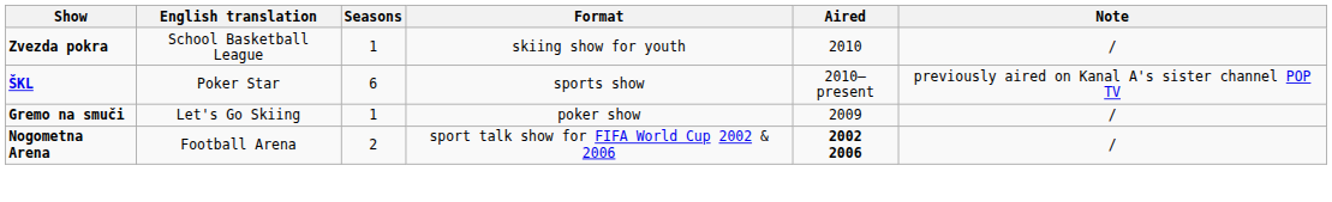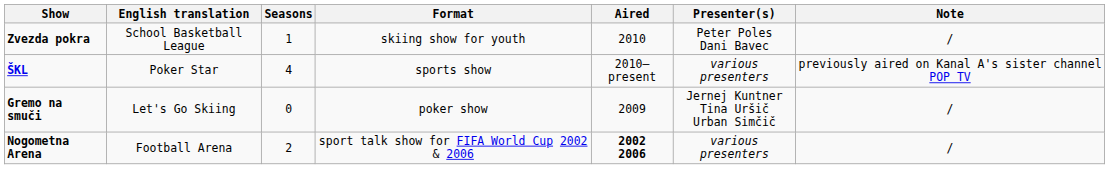+ column: Presenter(s) | Peter Poles Dani Bavec | various presenters | Jernej Kuntner Tina Uršič Urban Simčič | various presenters
ŠKL | Seasons: 6 -> 4
Gremo na smuči | Seasons: 1 -> 0
